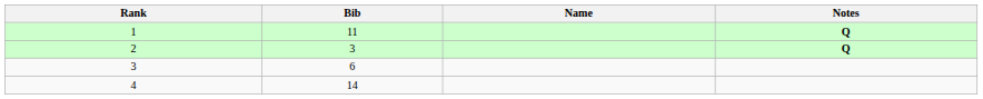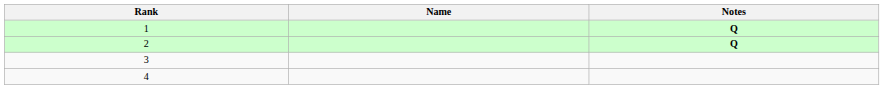- column: Bib | 11 | 3 | 6 | 14
